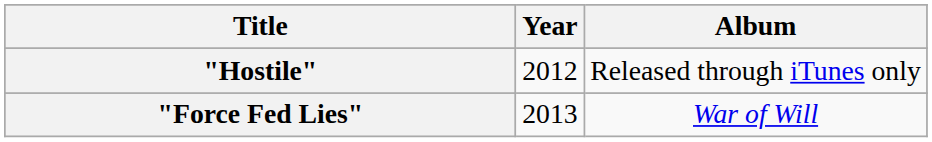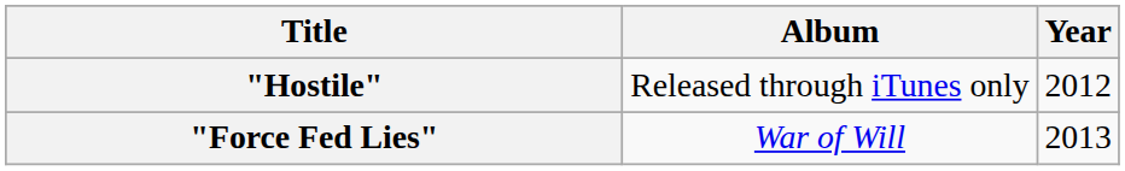columns swapped: Year <-> Album
